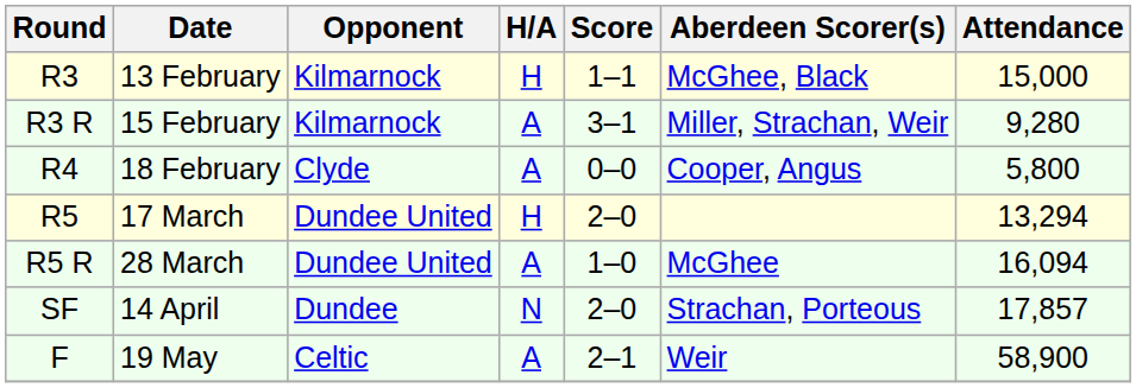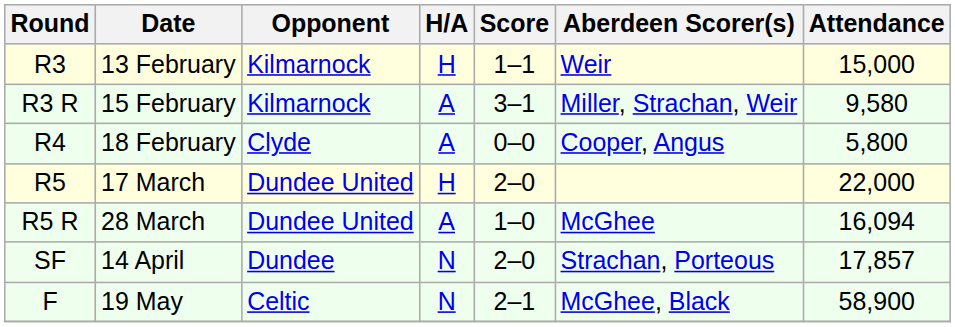13 February | Aberdeen Scorer(s): McGhee, Black -> Weir
15 February | Attendance: 9,280 -> 9,580
17 March | Attendance: 13,294 -> 22,000
19 May | H/A: A -> N
19 May | Aberdeen Scorer(s): Weir -> McGhee, Black
